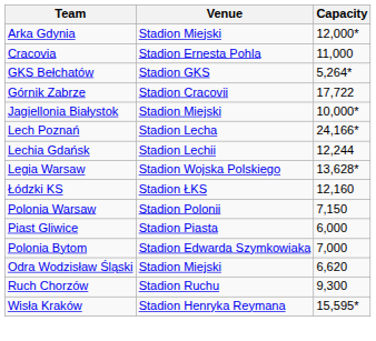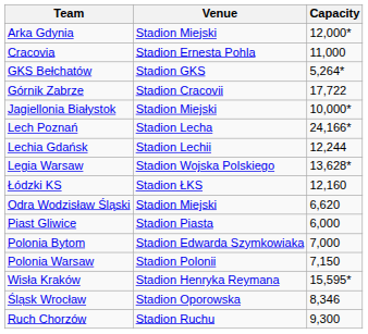rows swapped: Odra Wodzisław Śląski <-> Polonia Warsaw
rows swapped: Ruch Chorzów <-> Wisła Kraków
+ row: Śląsk Wrocław | Stadion Oporowska | 8,346
